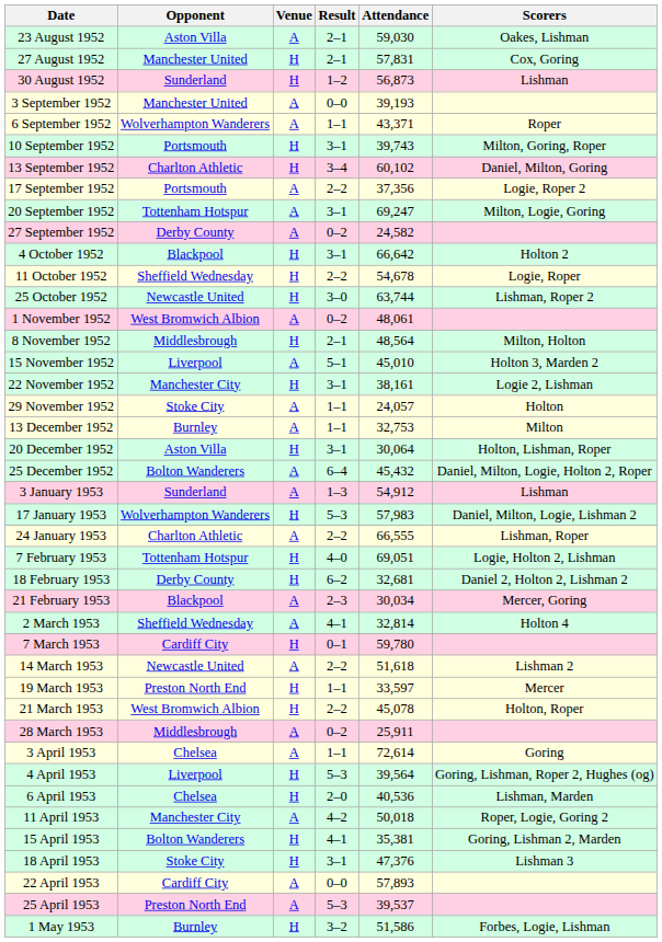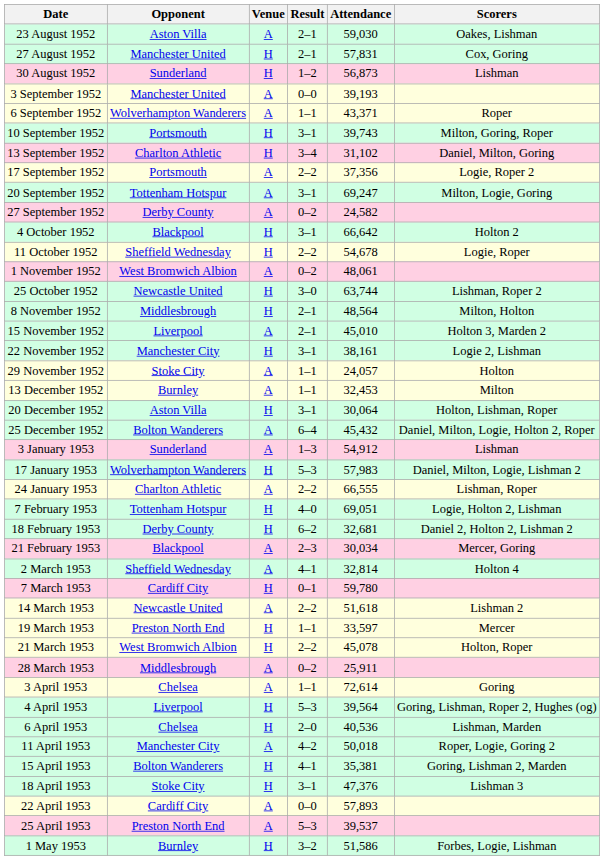13 September 1952 | Attendance: 60,102 -> 31,102
rows swapped: 25 October 1952 <-> 1 November 1952
15 November 1952 | Result: 5–1 -> 2–1
13 December 1952 | Attendance: 32,753 -> 32,453
